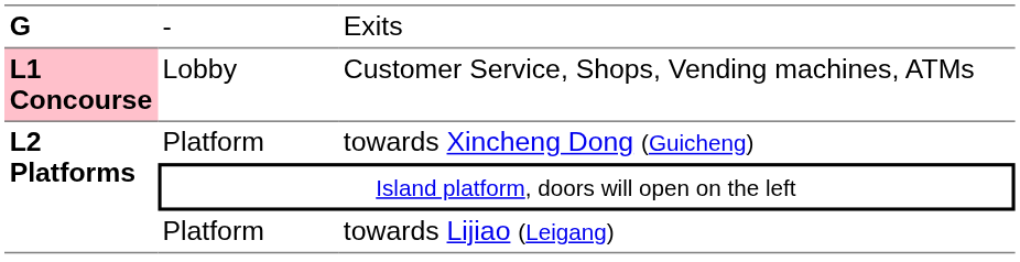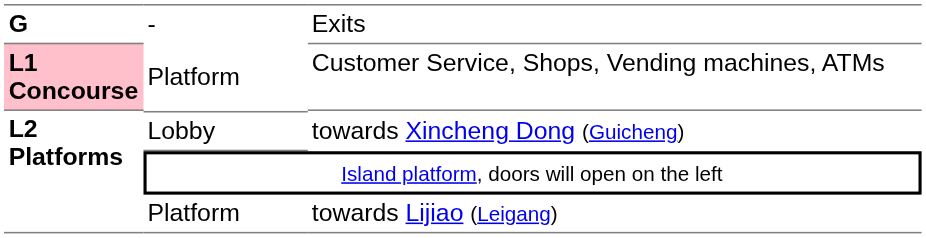Customer Service, Shops, Vending machines, ATMs | column 2: Lobby -> Platform
towards Xincheng Dong (Guicheng) | column 2: Platform -> Lobby
